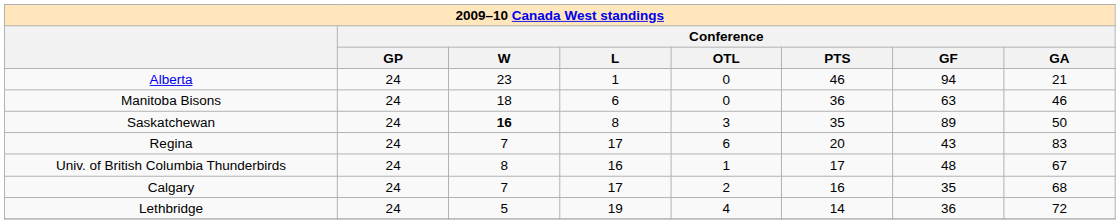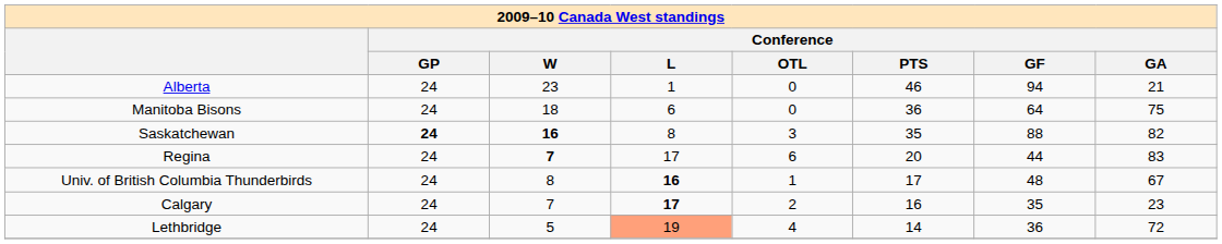Manitoba Bisons | Conference / GF: 63 -> 64
Manitoba Bisons | Conference / GA: 46 -> 75
Saskatchewan | Conference / GP: normal -> bold
Saskatchewan | Conference / GF: 89 -> 88
Saskatchewan | Conference / GA: 50 -> 82
Regina | Conference / W: normal -> bold
Regina | Conference / GF: 43 -> 44
Univ. of British Columbia Thunderbirds | Conference / L: normal -> bold
Calgary | Conference / L: normal -> bold
Calgary | Conference / GA: 68 -> 23
Lethbridge | Conference / L: no background -> lightsalmon background
